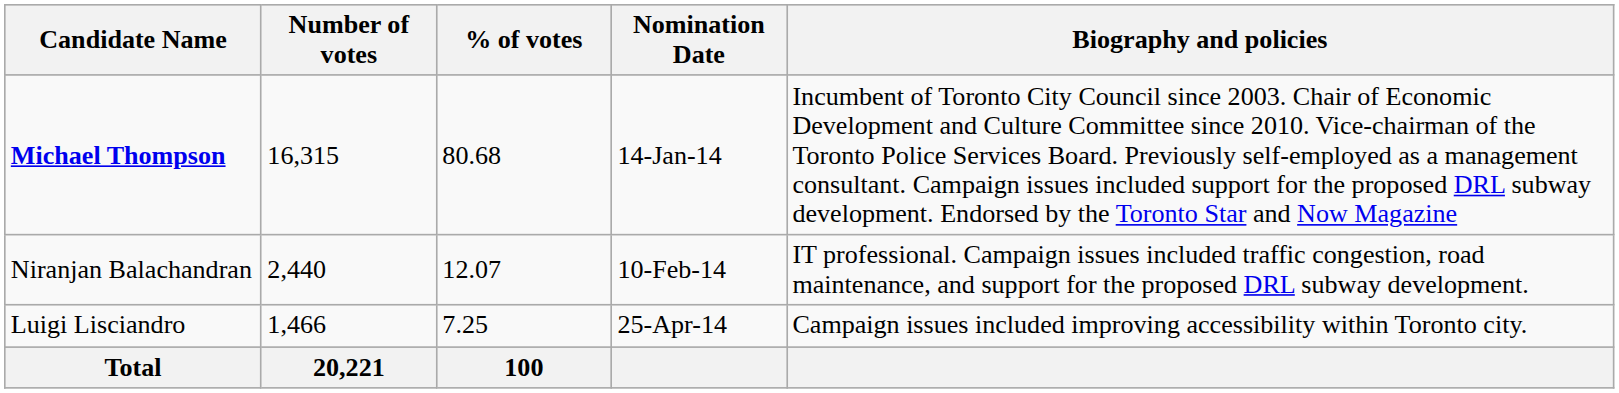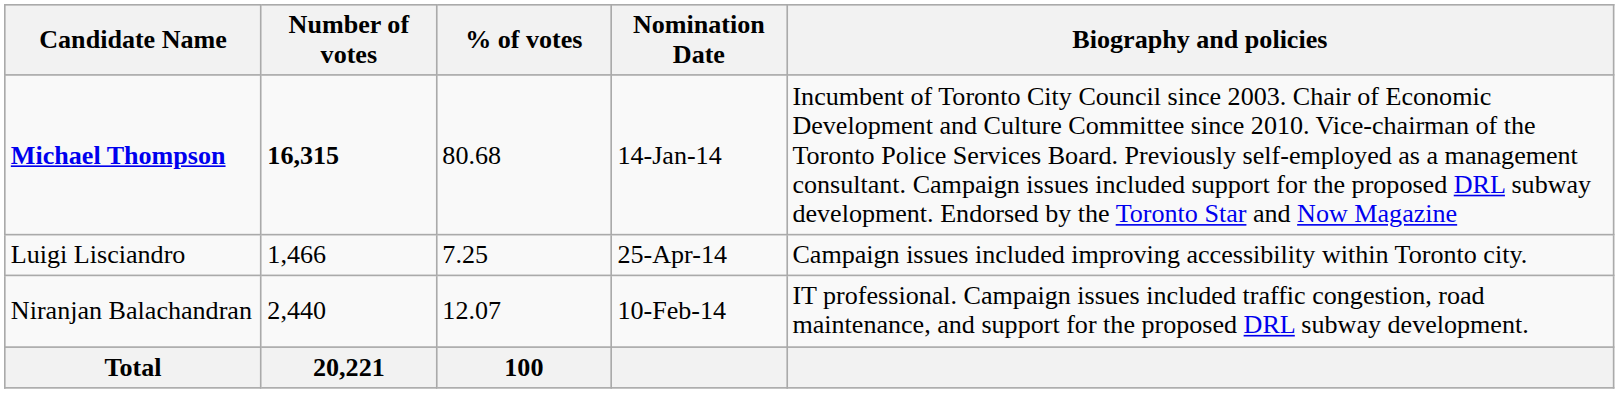Michael Thompson | Number of votes: normal -> bold
rows swapped: Niranjan Balachandran <-> Luigi Lisciandro
